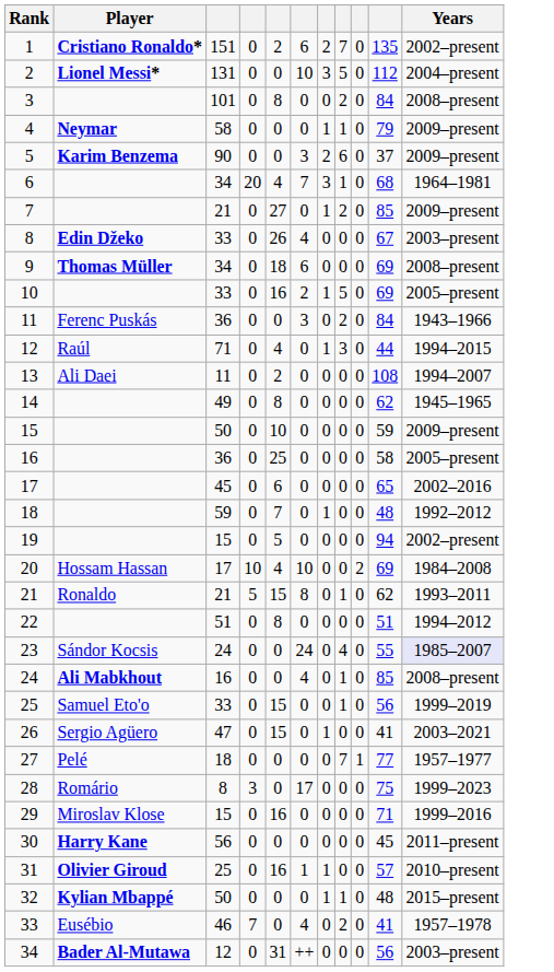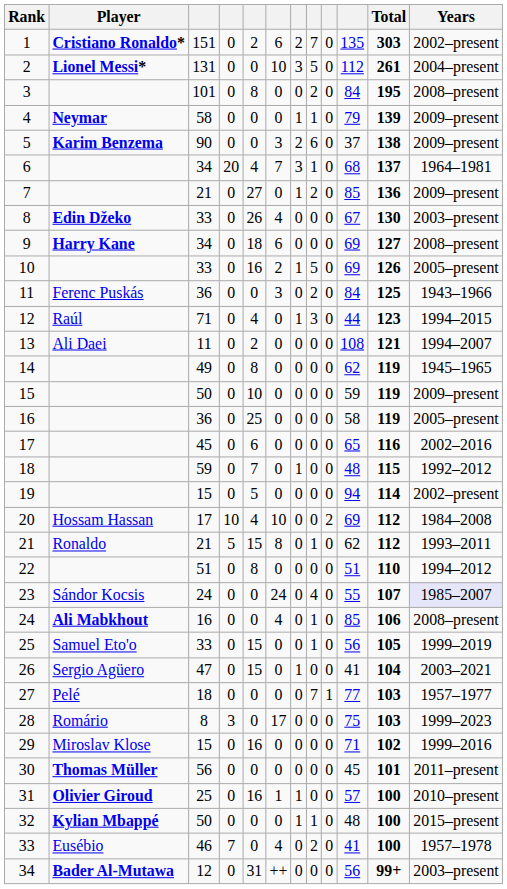+ column: Total | 303 | 261 | 195 | 139 | 138 | 137 | 136 | 130 | 127 | 126 | 125 | 123 | 121 | 119 | 119 | 119 | 116 | 115 | 114 | 112 | 112 | 110 | 107 | 106 | 105 | 104 | 103 | 103 | 102 | 101 | 100 | 100 | 100 | 99+
9 | Player: Thomas Müller -> Harry Kane
30 | Player: Harry Kane -> Thomas Müller
